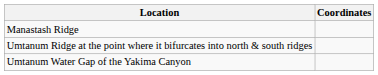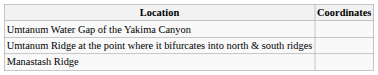rows swapped: Manastash Ridge <-> Umtanum Water Gap of the Yakima Canyon
